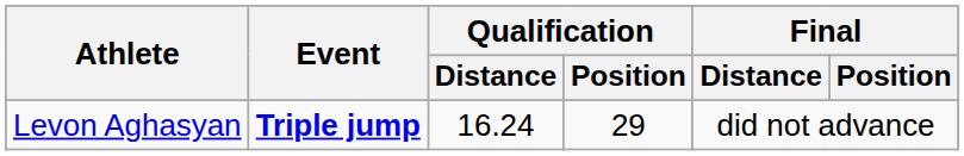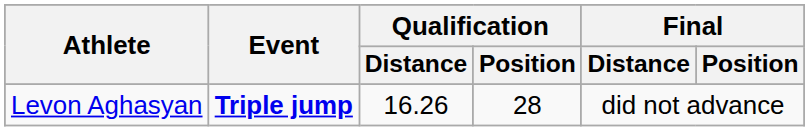Levon Aghasyan | Qualification / Distance: 16.24 -> 16.26
Levon Aghasyan | Qualification / Position: 29 -> 28
